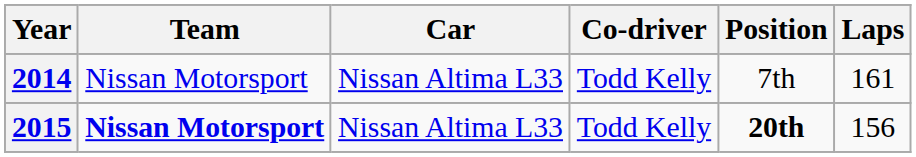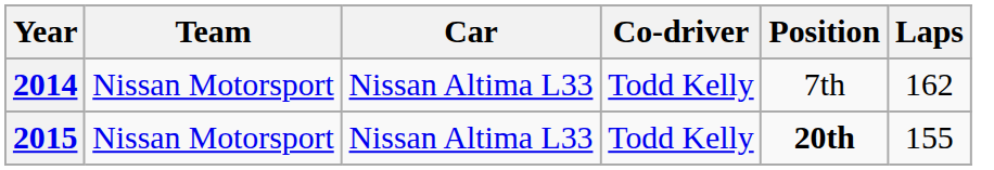2014 | Laps: 161 -> 162
2015 | Team: bold -> normal
2015 | Laps: 156 -> 155
